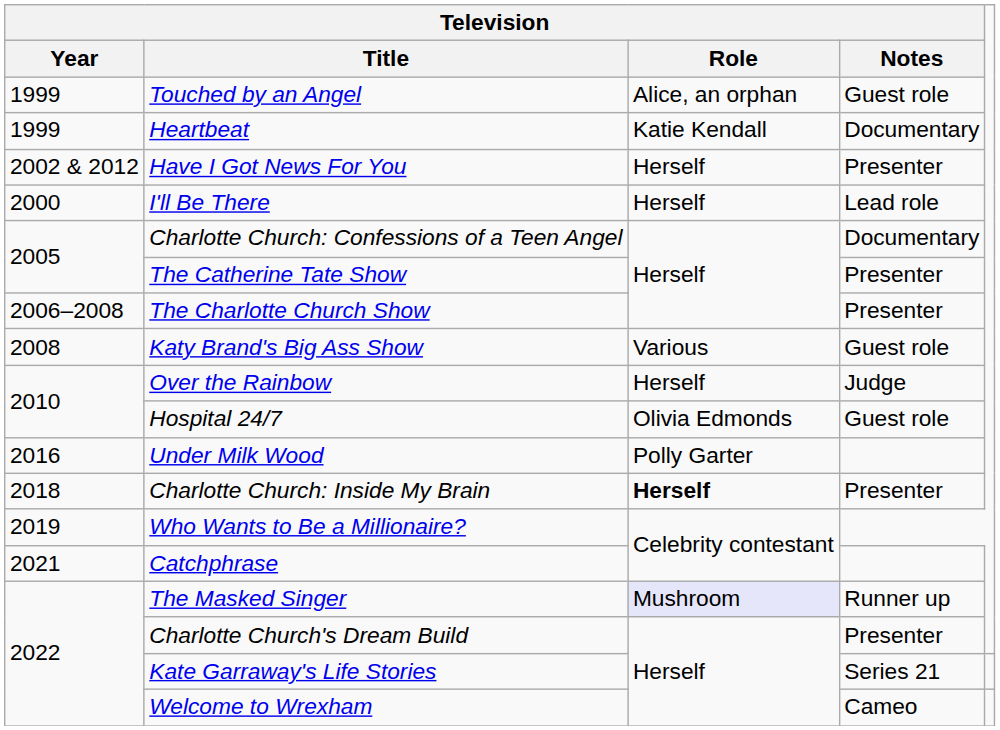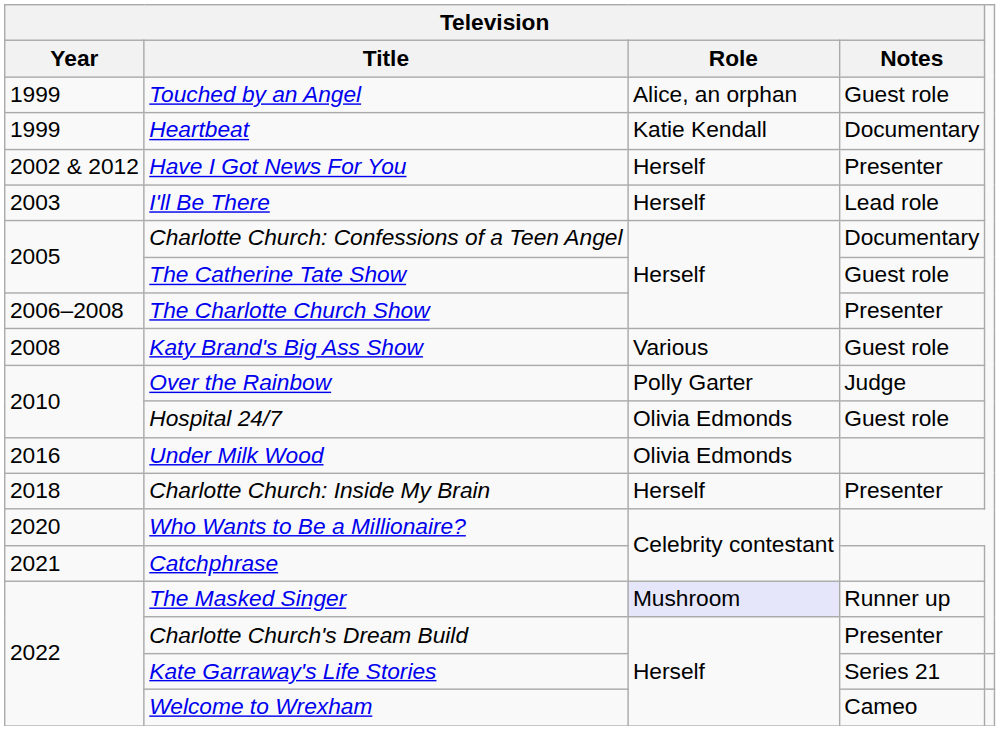I'll Be There | Television / Year: 2000 -> 2003
The Catherine Tate Show | Television / Notes: Presenter -> Guest role
Over the Rainbow | Television / Role: Herself -> Polly Garter
Under Milk Wood | Television / Role: Polly Garter -> Olivia Edmonds
Charlotte Church: Inside My Brain | Television / Role: bold -> normal
Who Wants to Be a Millionaire? | Television / Year: 2019 -> 2020
